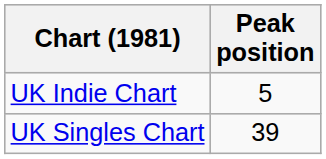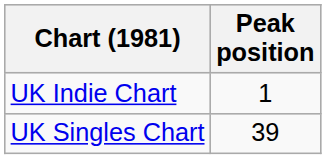UK Indie Chart | Peak position: 5 -> 1
